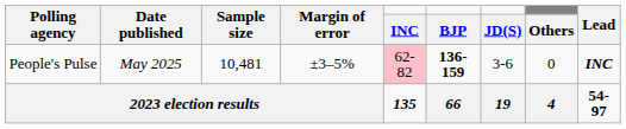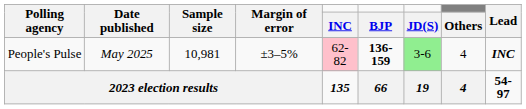People's Pulse | Sample size: 10,481 -> 10,981
People's Pulse | JD(S): no background -> lightgreen background
People's Pulse | Others: 0 -> 4
